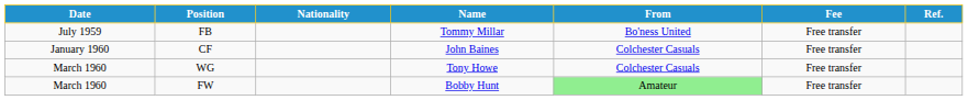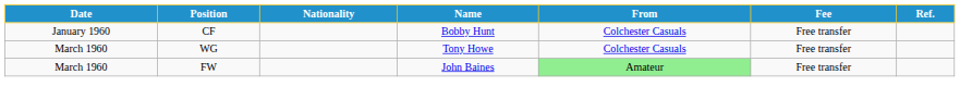- row: July 1959 | FB | Tommy Millar | Bo'ness United | Free transfer
CF | Name: John Baines -> Bobby Hunt
FW | Name: Bobby Hunt -> John Baines
